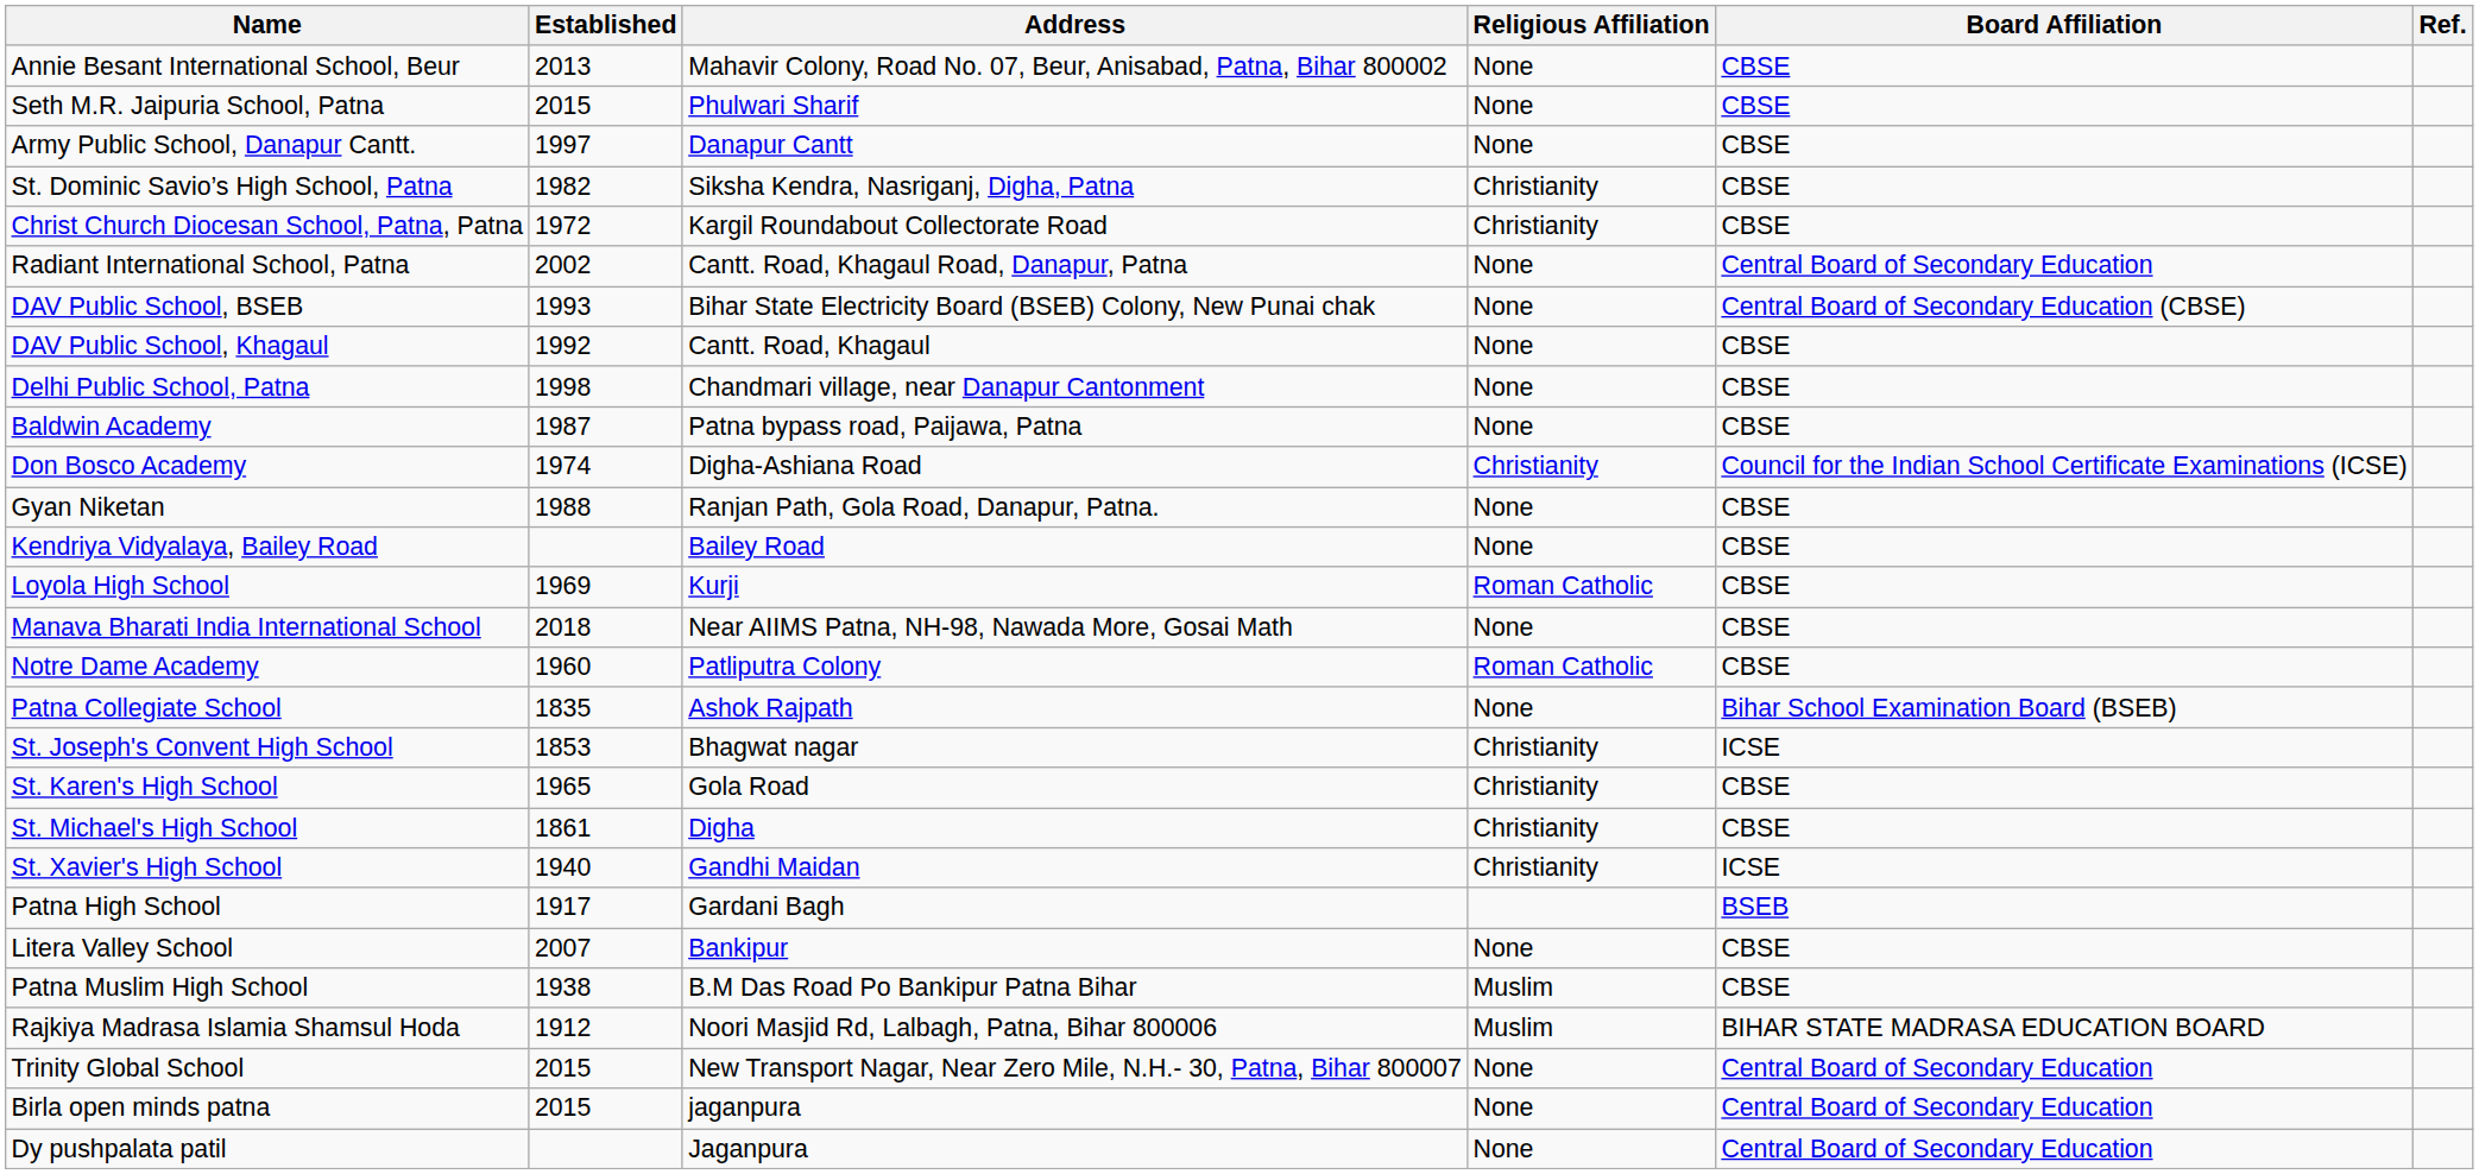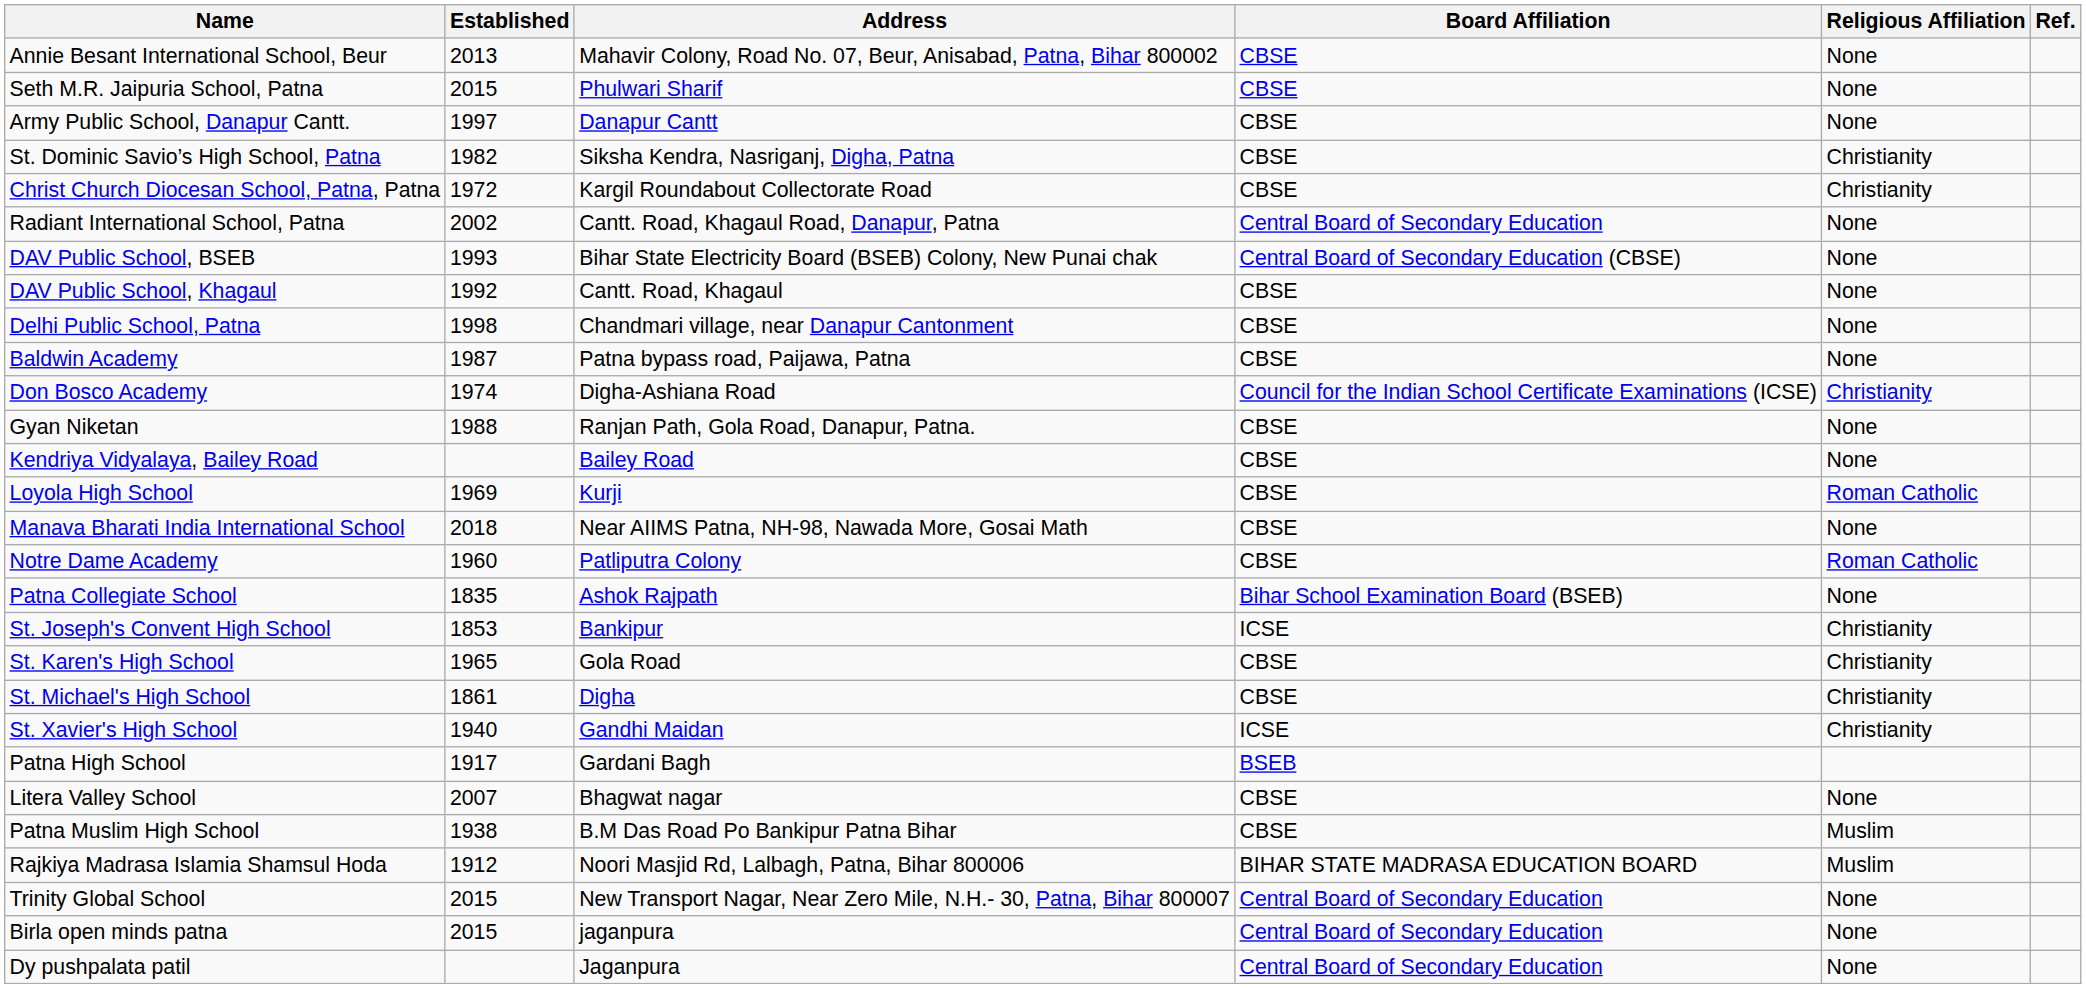columns swapped: Board Affiliation <-> Religious Affiliation
St. Joseph's Convent High School | Address: Bhagwat nagar -> Bankipur
Litera Valley School | Address: Bankipur -> Bhagwat nagar
